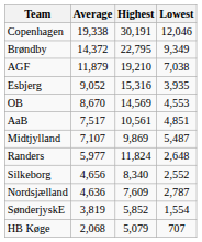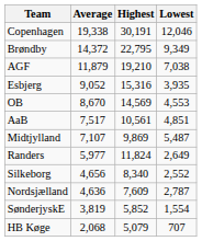Randers | Lowest: 2,648 -> 2,649
